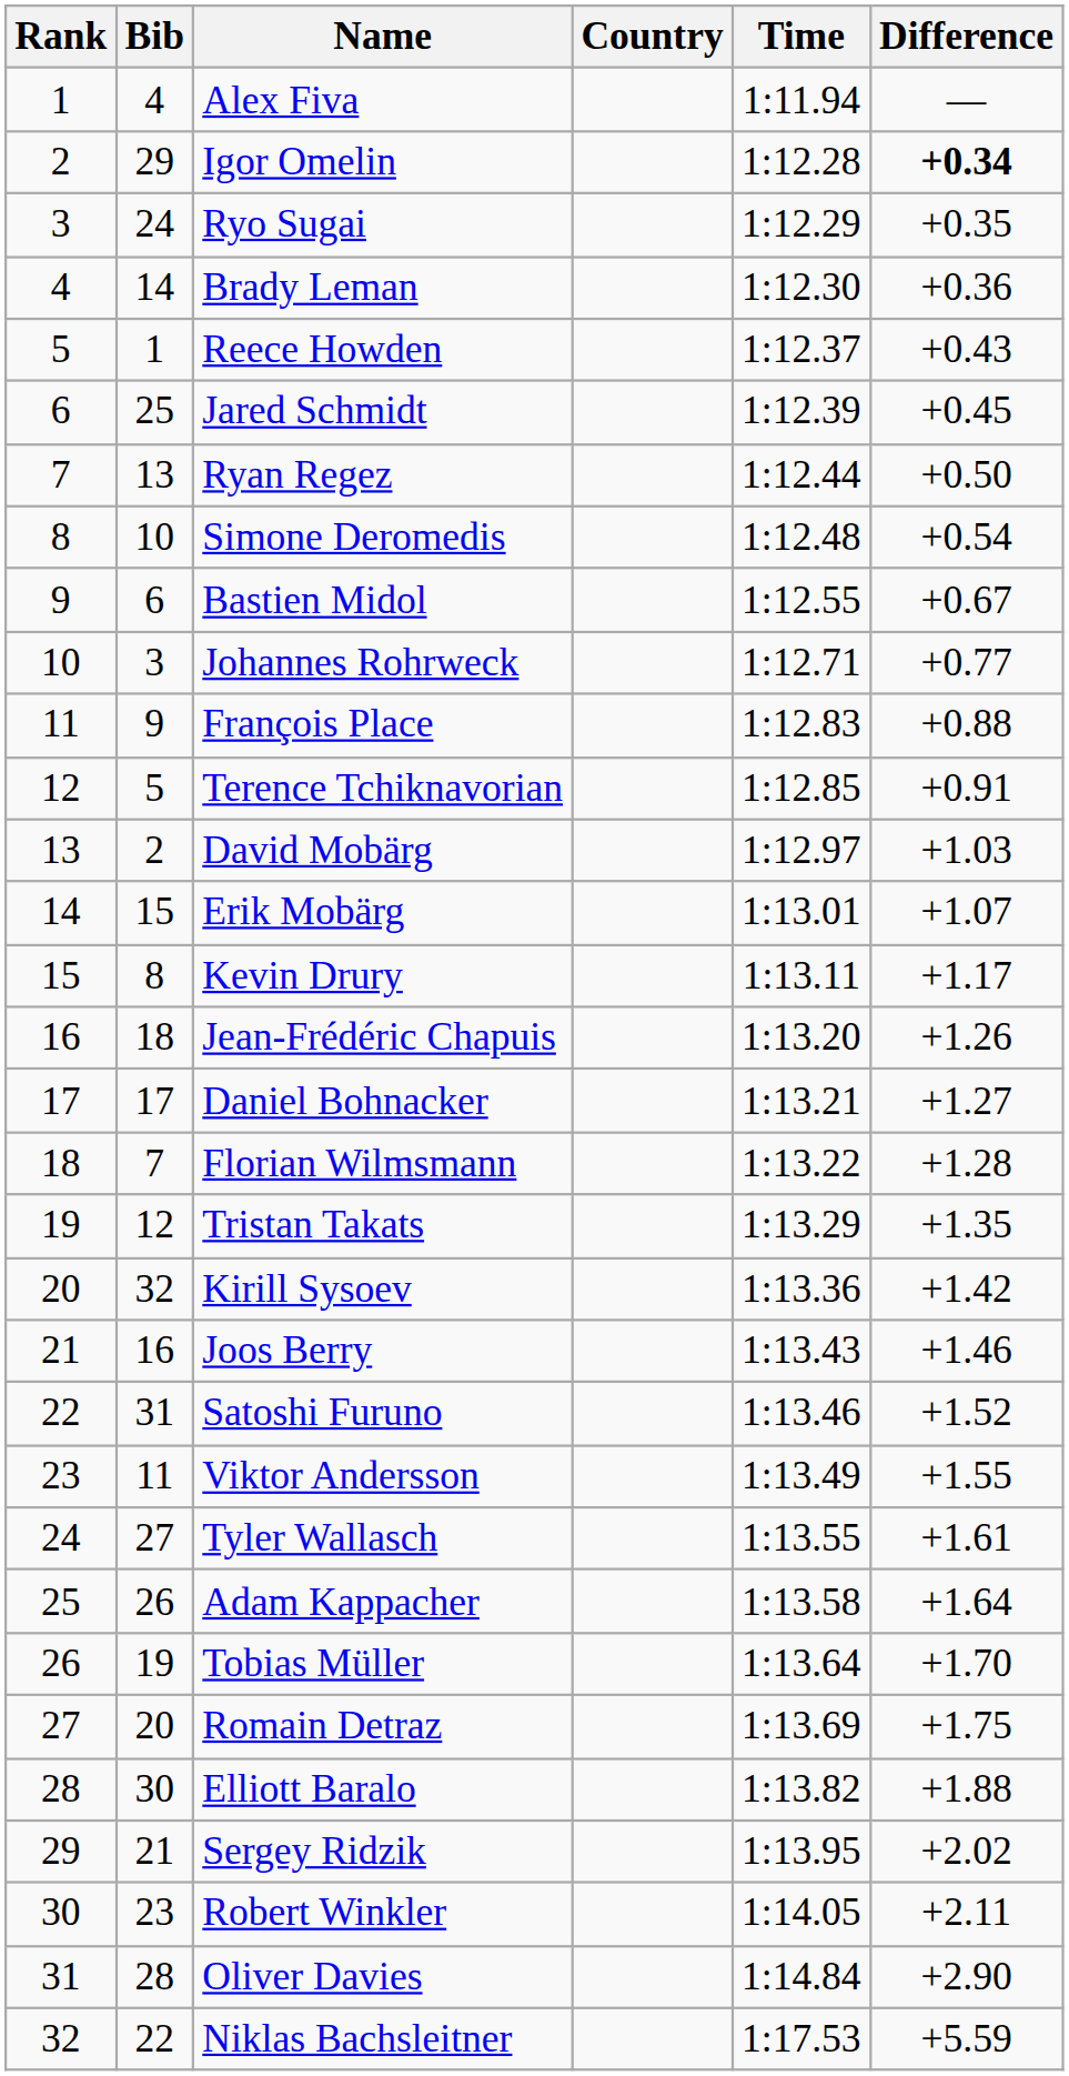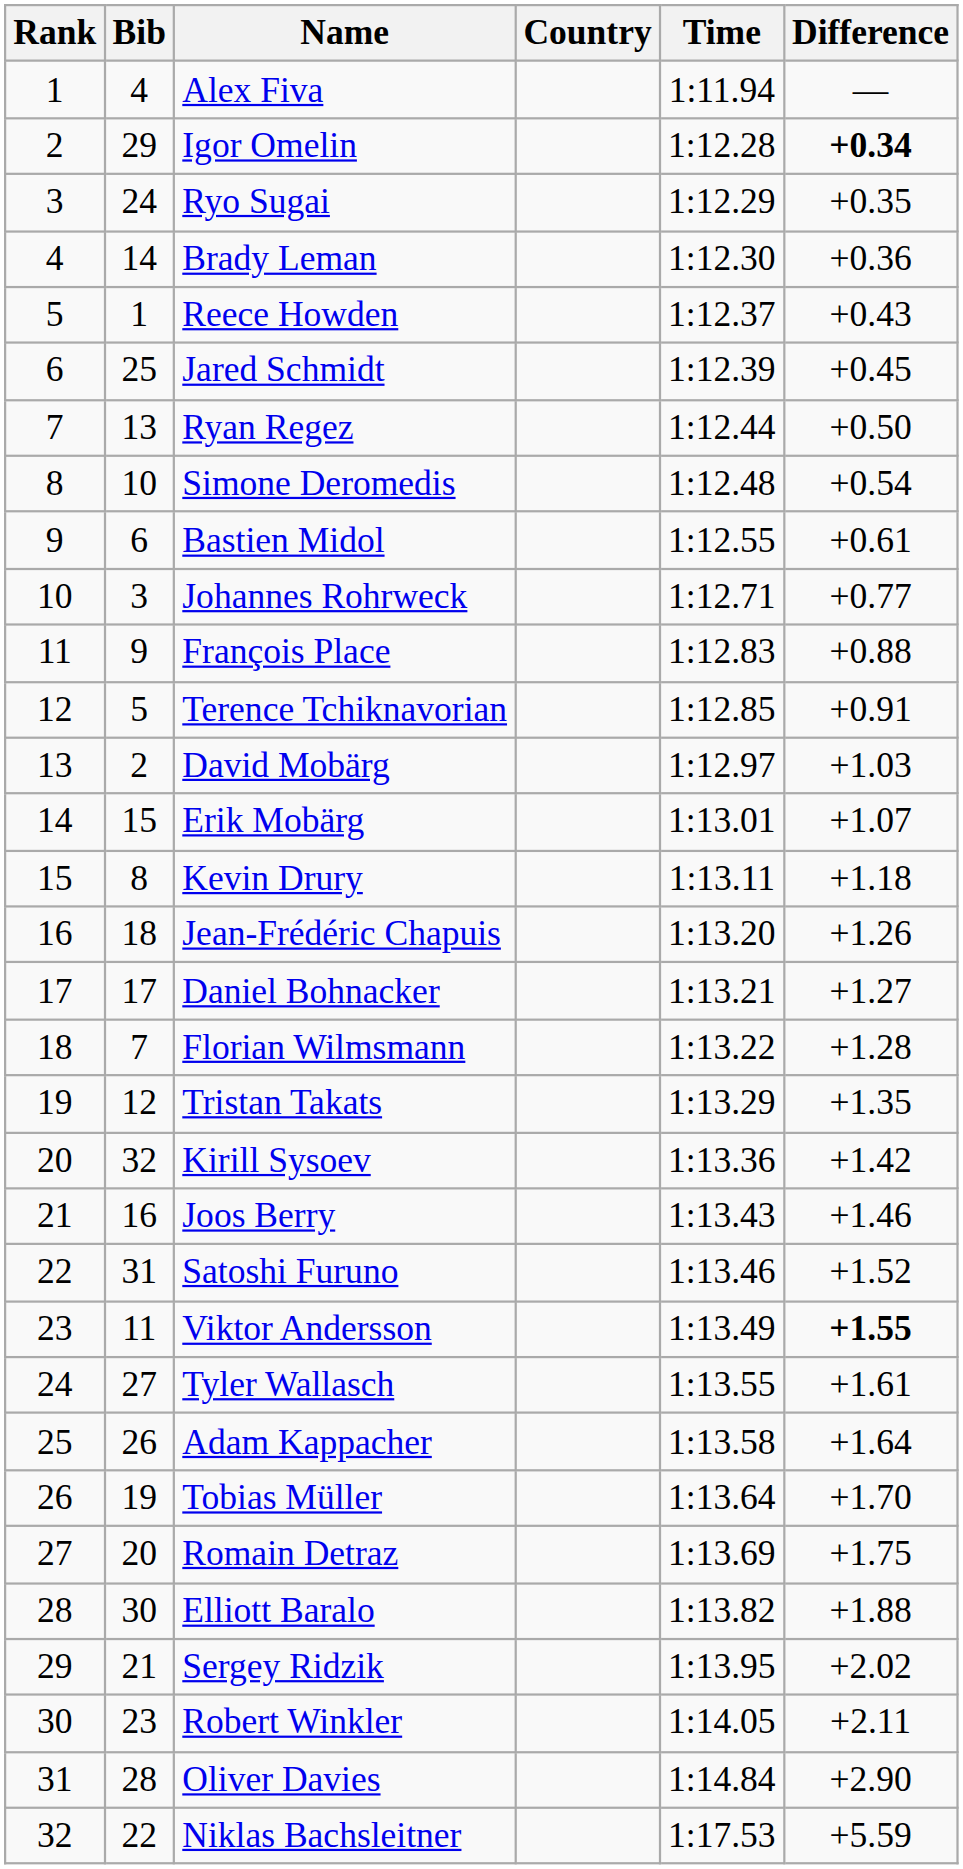Bastien Midol | Difference: +0.67 -> +0.61
Kevin Drury | Difference: +1.17 -> +1.18
Viktor Andersson | Difference: normal -> bold
